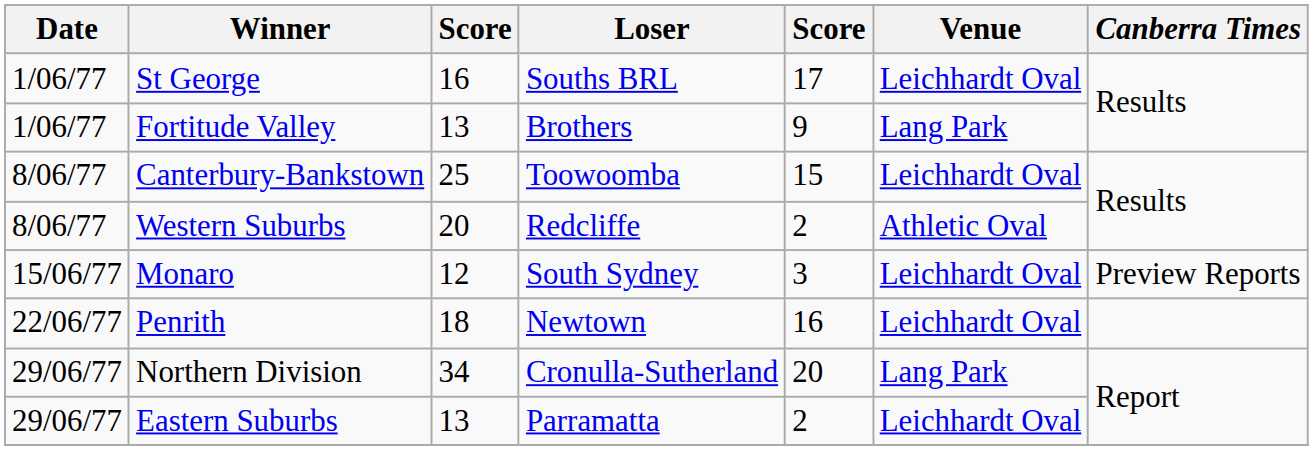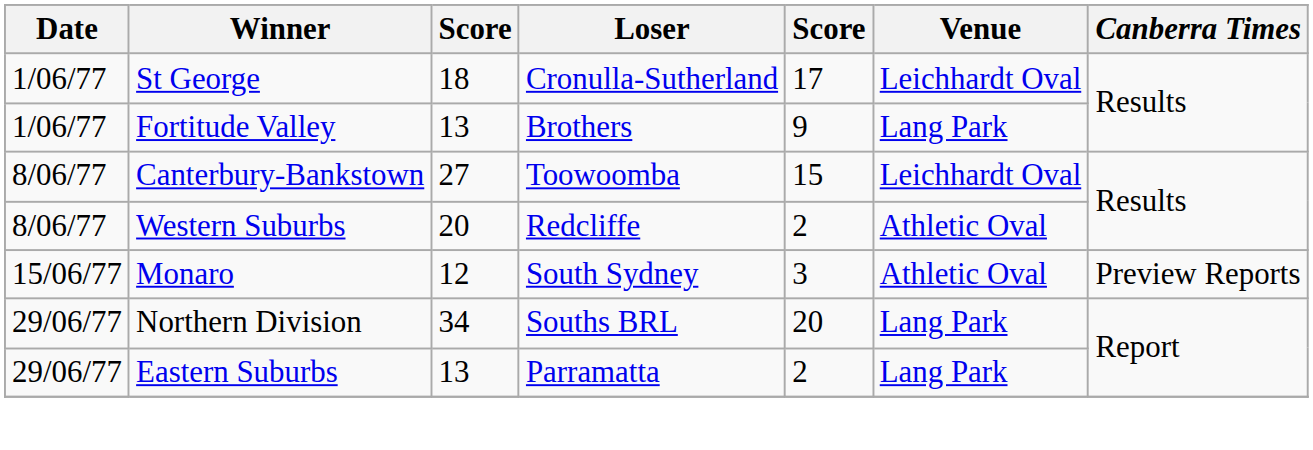St George | column 3: 16 -> 18
St George | Loser: Souths BRL -> Cronulla-Sutherland
Canterbury-Bankstown | column 3: 25 -> 27
Monaro | Venue: Leichhardt Oval -> Athletic Oval
- row: 22/06/77 | Penrith | 18 | Newtown | 16 | Leichhardt Oval
Northern Division | Loser: Cronulla-Sutherland -> Souths BRL
Eastern Suburbs | Venue: Leichhardt Oval -> Lang Park
